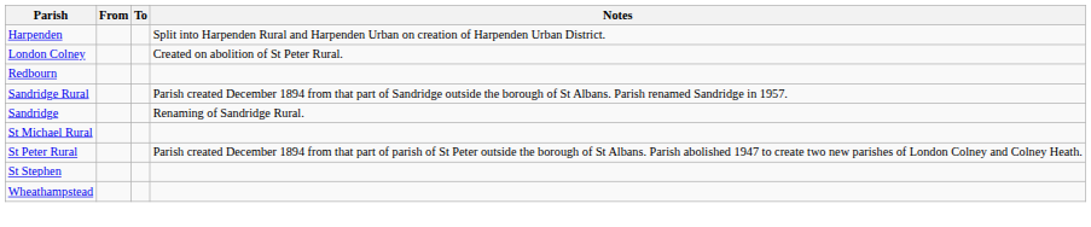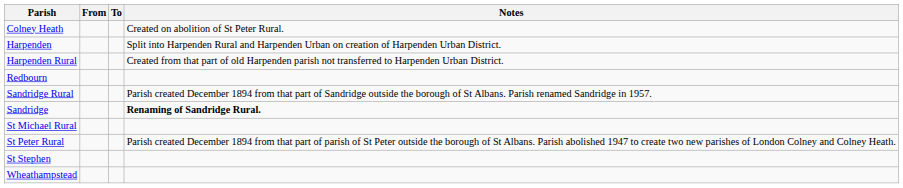+ row: Colney Heath | Created on abolition of St Peter Rural.
+ row: Harpenden Rural | Created from that part of old Harpenden parish not transferred to Harpenden Urban District.
- row: London Colney | Created on abolition of St Peter Rural.
Sandridge | Notes: normal -> bold
